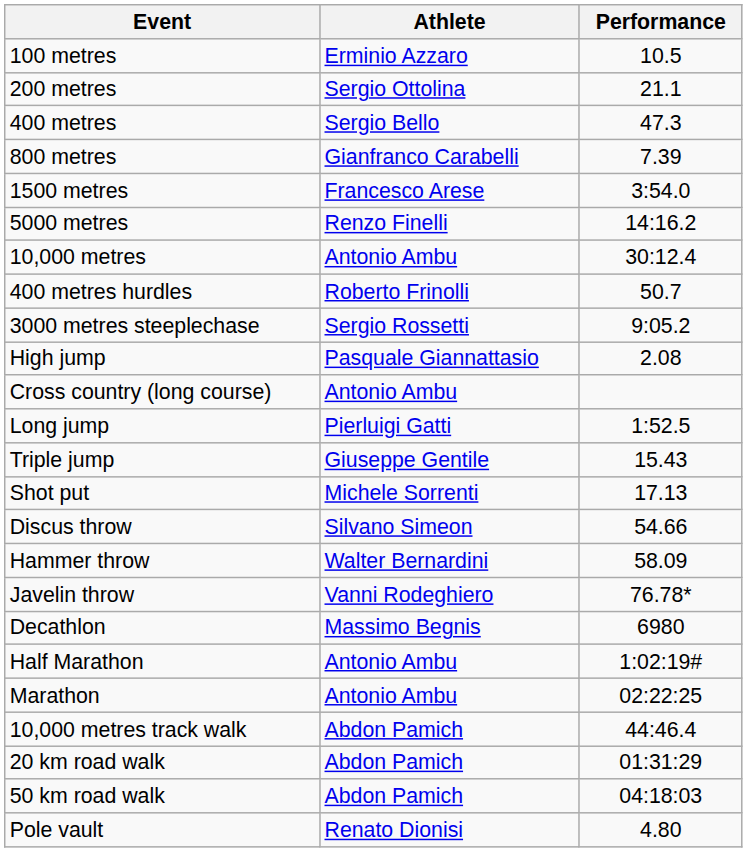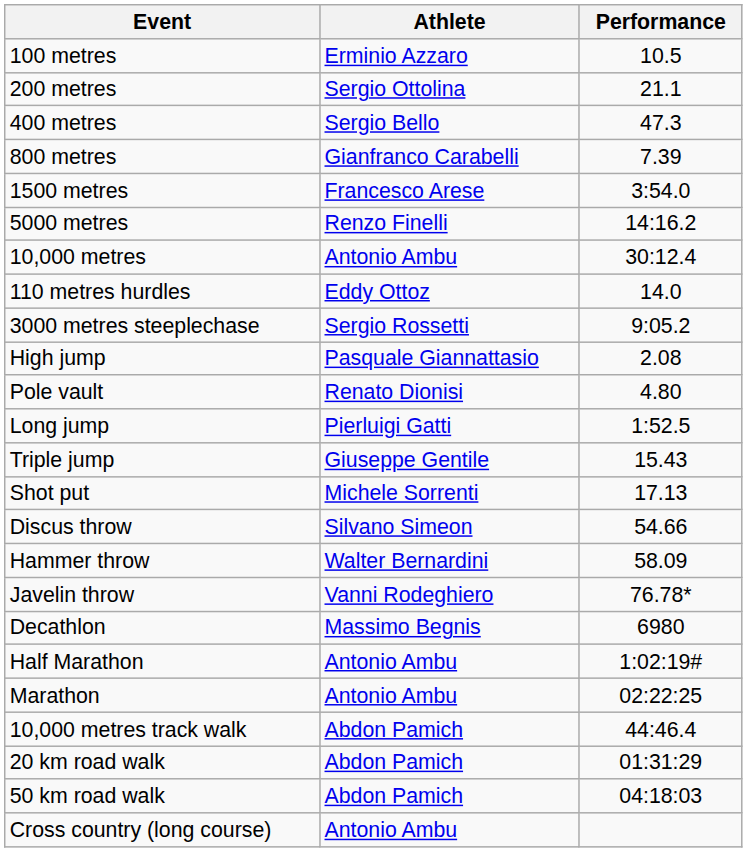+ row: 110 metres hurdles | Eddy Ottoz | 14.0
- row: 400 metres hurdles | Roberto Frinolli | 50.7
rows swapped: Pole vault <-> Cross country (long course)
